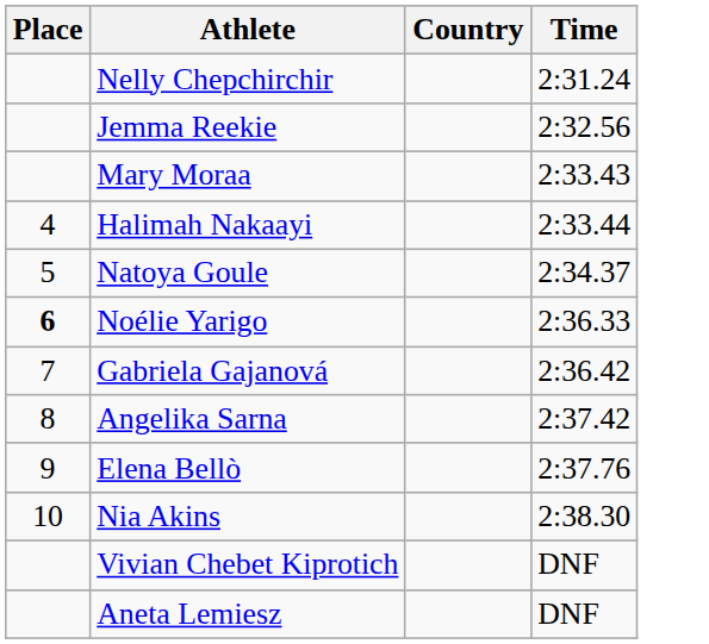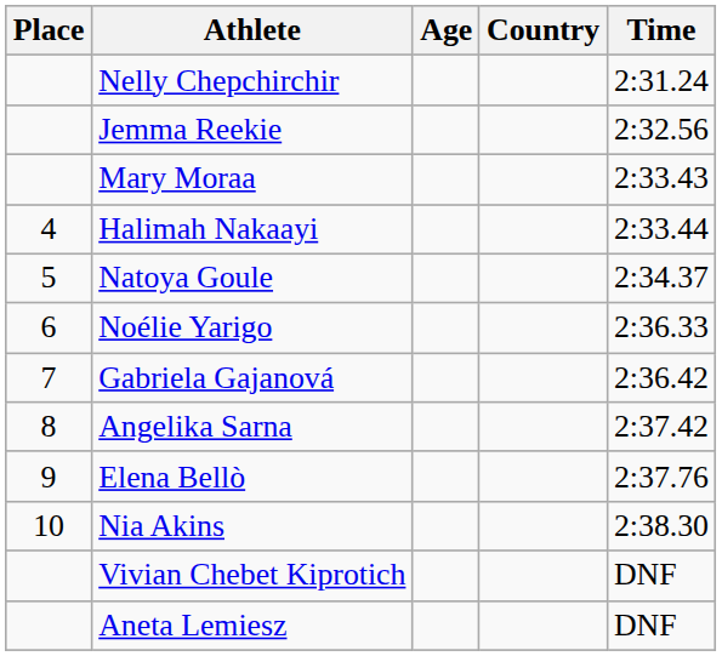+ column: Age
Noélie Yarigo | Place: bold -> normal
